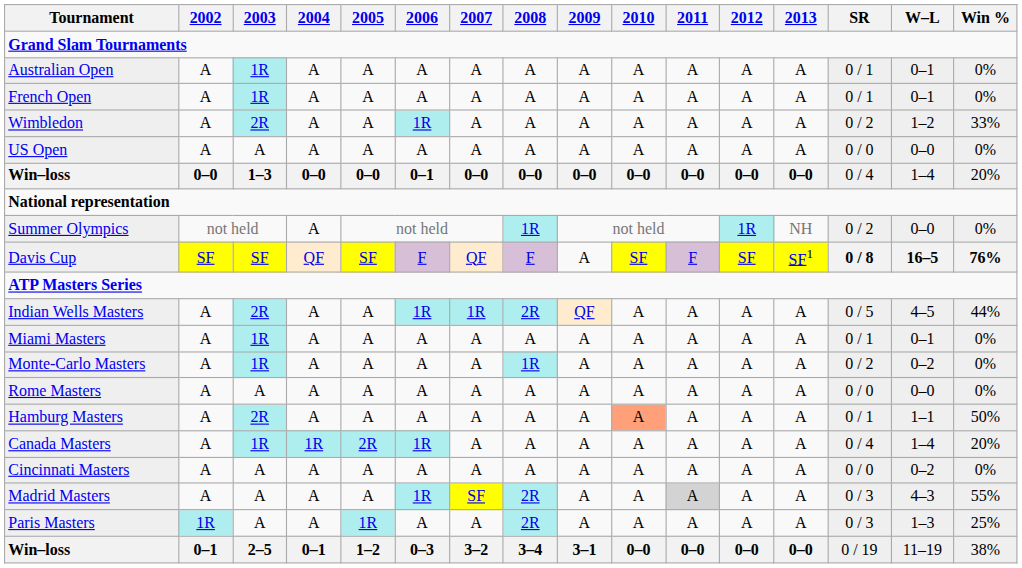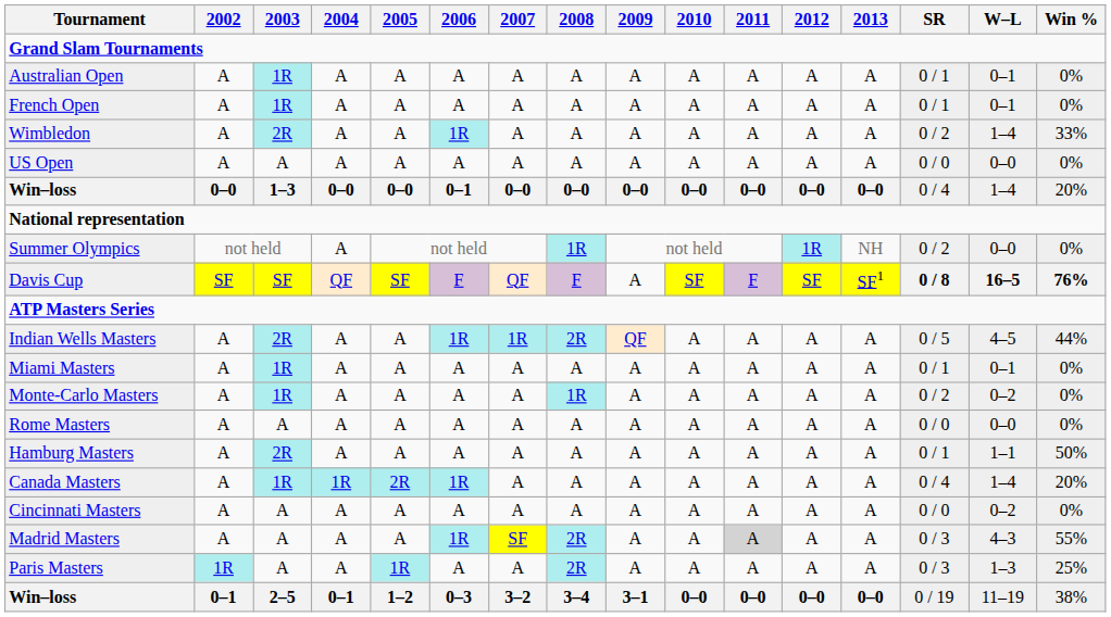Wimbledon | W–L: 1–2 -> 1–4
Hamburg Masters | 2010: lightsalmon background -> no background
